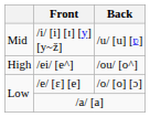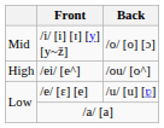/i/ [i] [ɪ] [y] [y~ž] | Back: /u/ [u] [ʋ] -> /o/ [o] [ɔ]
/e/ [ɛ] [e] | Back: /o/ [o] [ɔ] -> /u/ [u] [ʋ]
